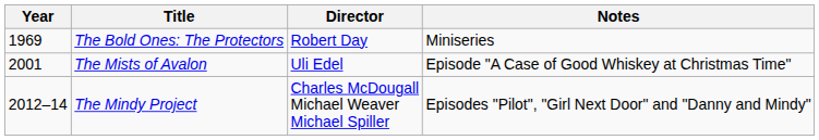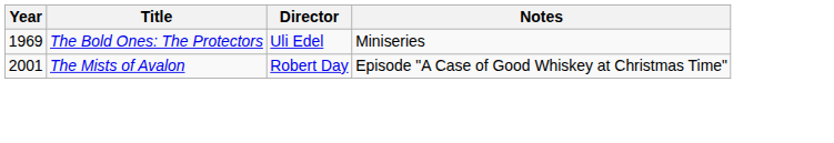The Bold Ones: The Protectors | Director: Robert Day -> Uli Edel
The Mists of Avalon | Director: Uli Edel -> Robert Day
- row: 2012–14 | The Mindy Project | Charles McDougall Michael Weaver Michael Spiller | Episodes "Pilot", "Girl Next Door" and "Danny and Mindy"
